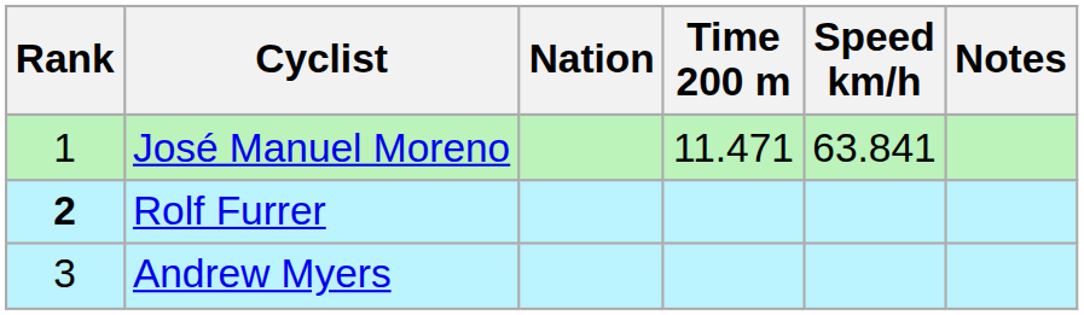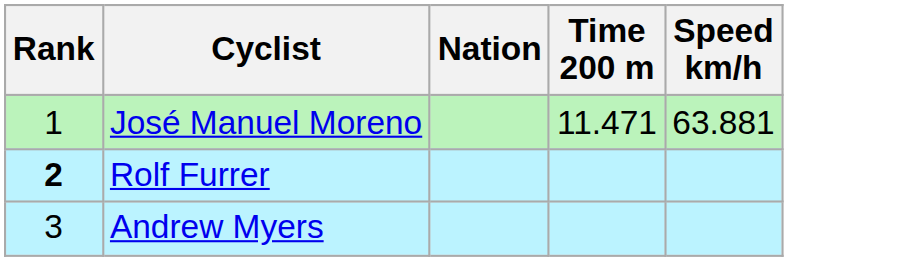- column: Notes
José Manuel Moreno | Speed km/h: 63.841 -> 63.881
